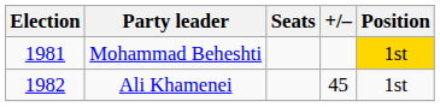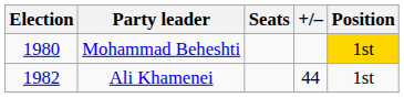Mohammad Beheshti | Election: 1981 -> 1980
Ali Khamenei | +/–: 45 -> 44
